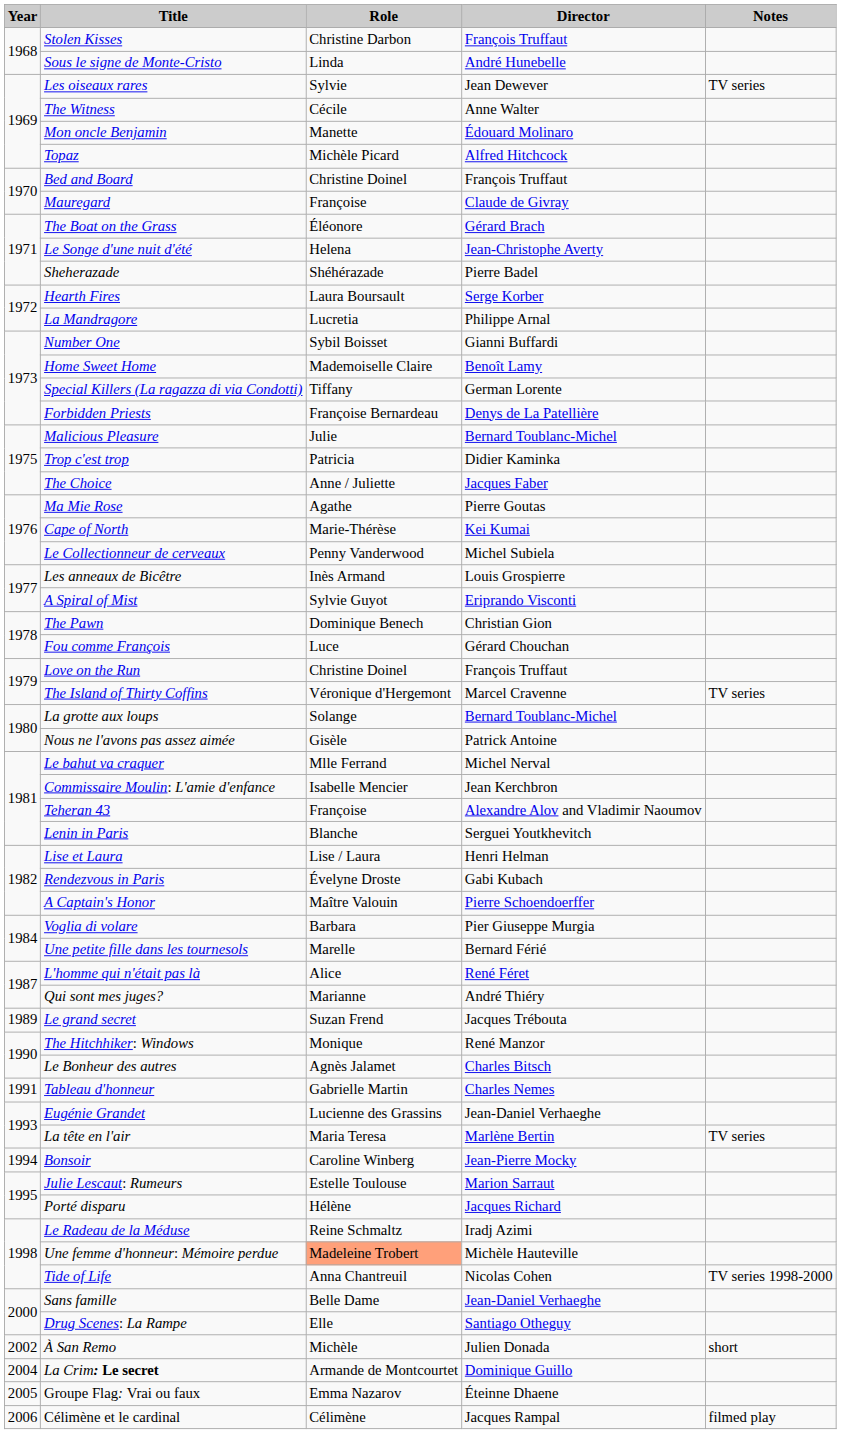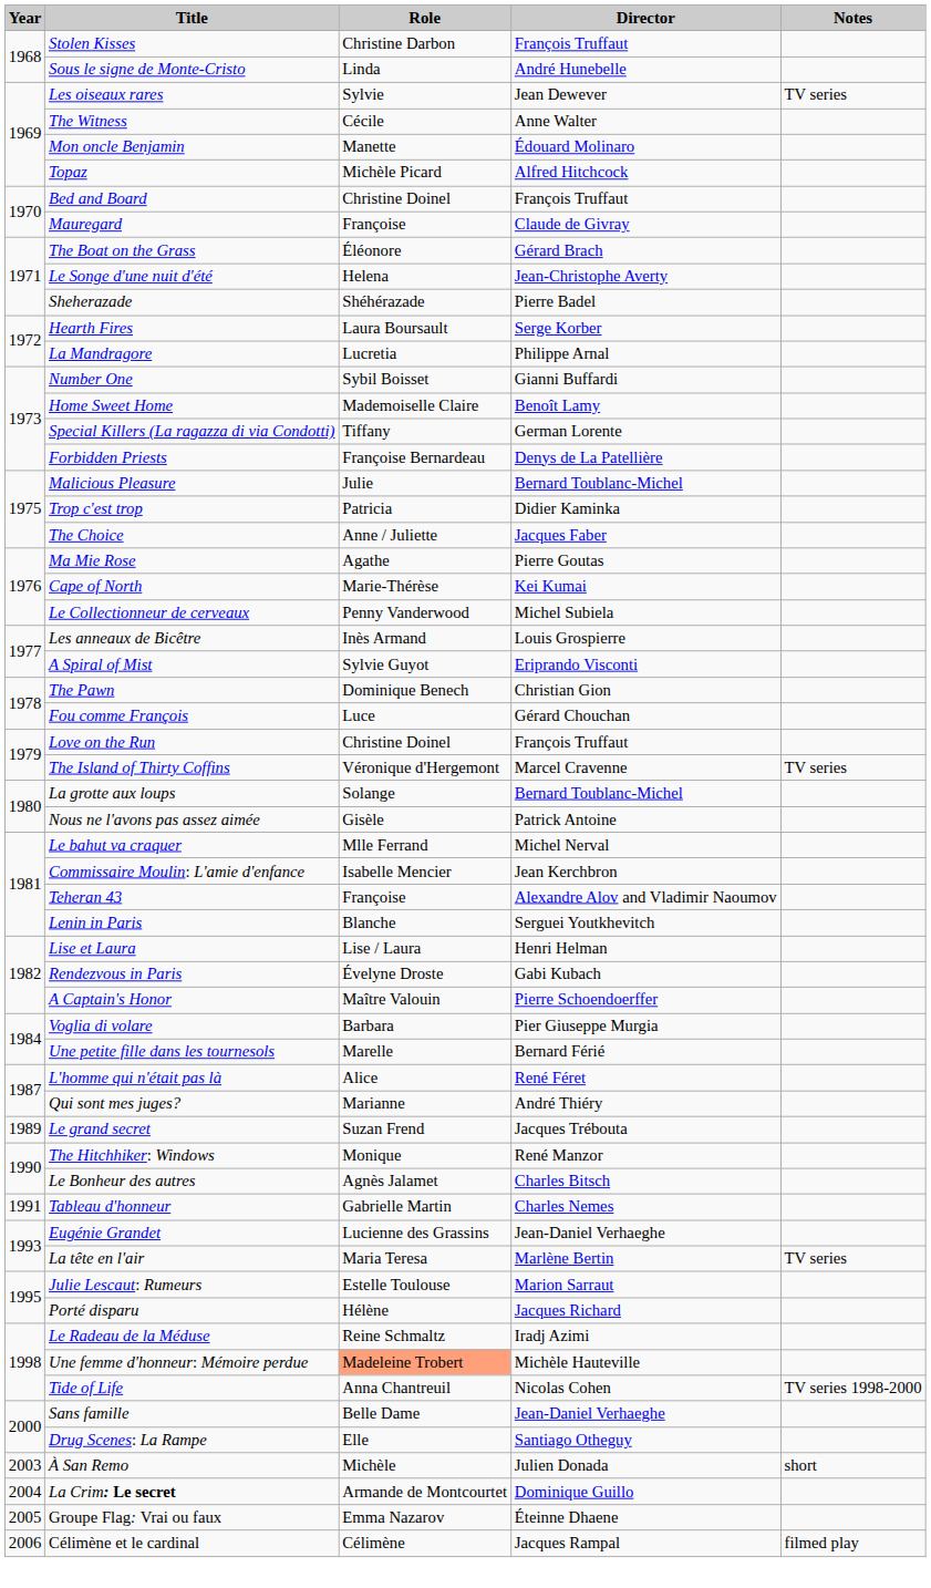- row: 1994 | Bonsoir | Caroline Winberg | Jean-Pierre Mocky
À San Remo | Year: 2002 -> 2003
